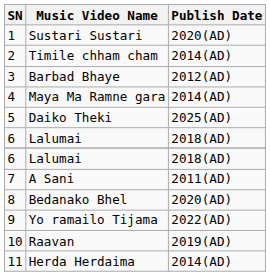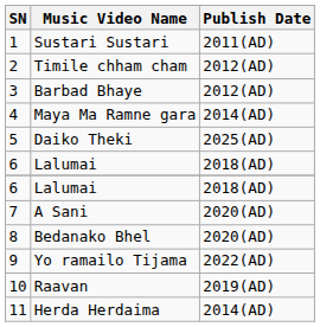Sustari Sustari | Publish Date: 2020(AD) -> 2011(AD)
Timile chham cham | Publish Date: 2014(AD) -> 2012(AD)
A Sani | Publish Date: 2011(AD) -> 2020(AD)
